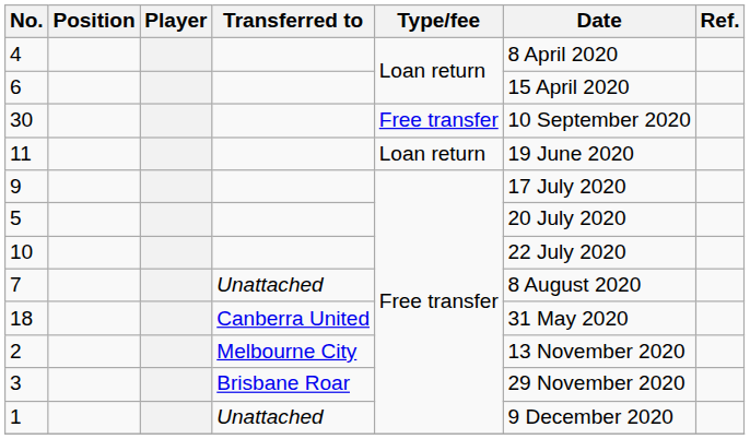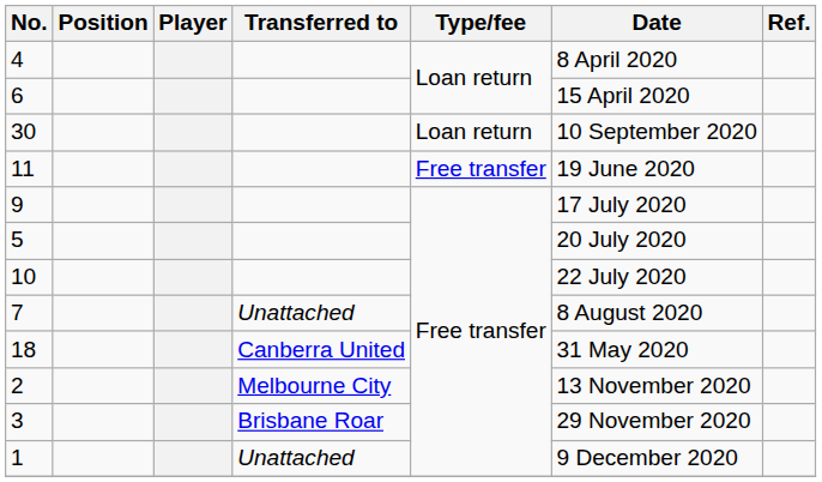30 | Type/fee: Free transfer -> Loan return
11 | Type/fee: Loan return -> Free transfer
